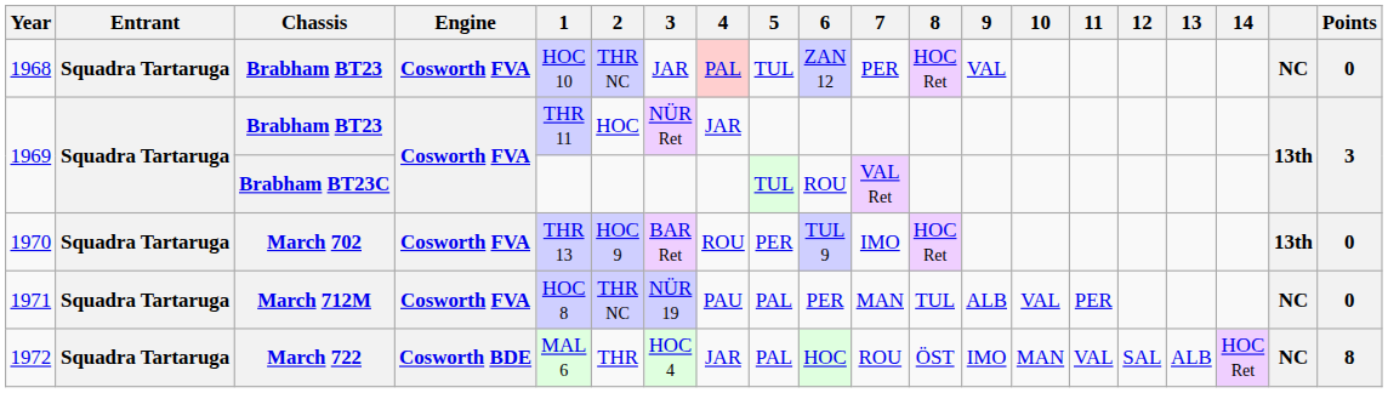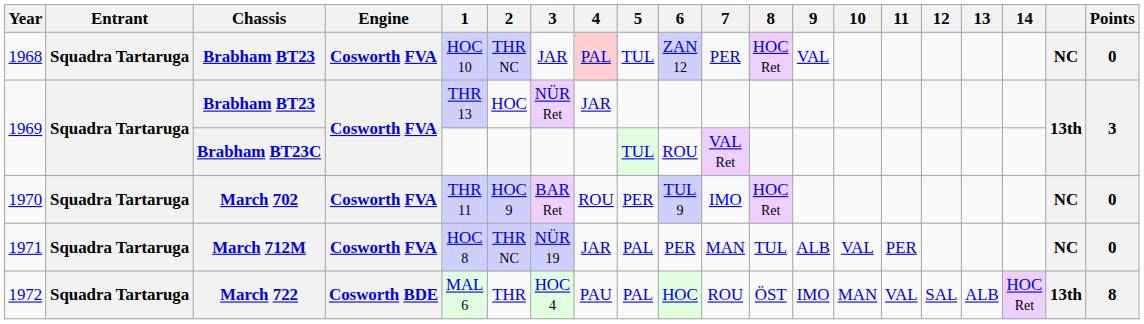1969 / Brabham BT23 | 1: THR 11 -> THR 13
1970 | 1: THR 13 -> THR 11
1970 | column 19: 13th -> NC
1971 | 4: PAU -> JAR
1972 | 4: JAR -> PAU
1972 | column 19: NC -> 13th
